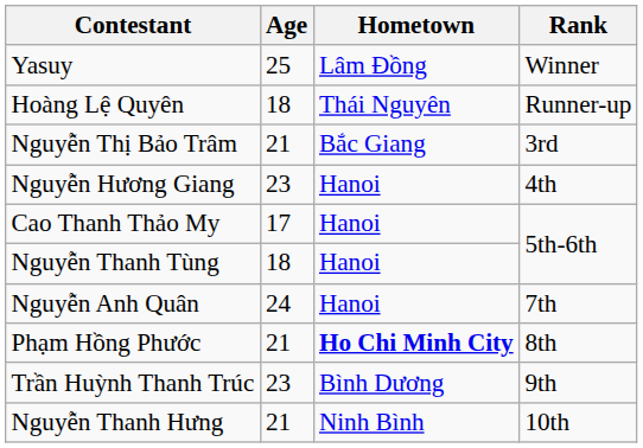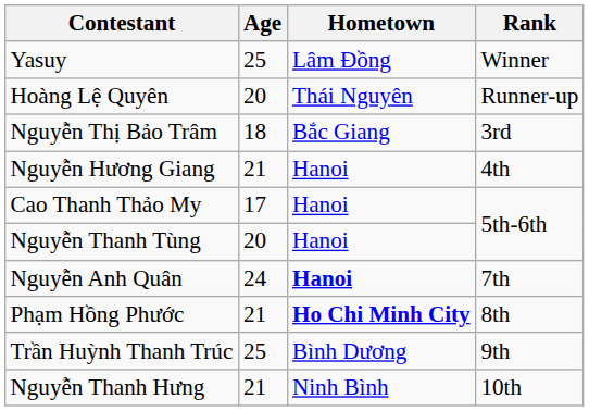Hoàng Lệ Quyên | Age: 18 -> 20
Nguyễn Thị Bảo Trâm | Age: 21 -> 18
Nguyễn Hương Giang | Age: 23 -> 21
Nguyễn Thanh Tùng | Age: 18 -> 20
Nguyễn Anh Quân | Hometown: normal -> bold
Trần Huỳnh Thanh Trúc | Age: 23 -> 25
